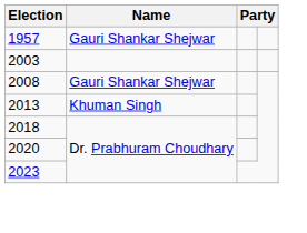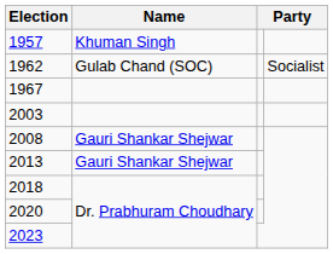1957 | Name: Gauri Shankar Shejwar -> Khuman Singh
+ row: 1962 | Gulab Chand (SOC) | Socialist
+ row: 1967
2013 | Name: Khuman Singh -> Gauri Shankar Shejwar
